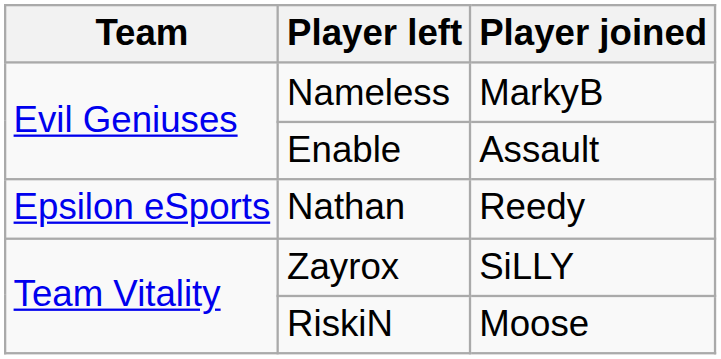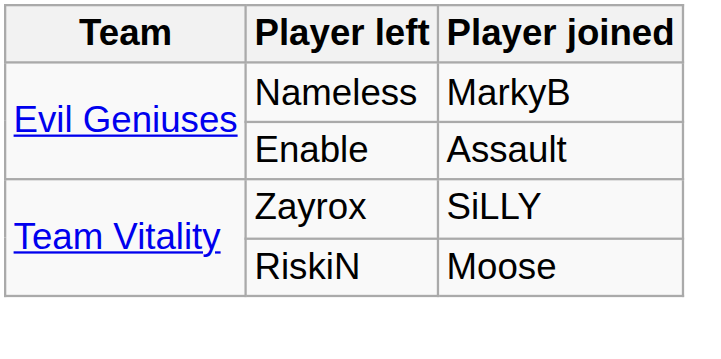- row: Epsilon eSports | Nathan | Reedy
